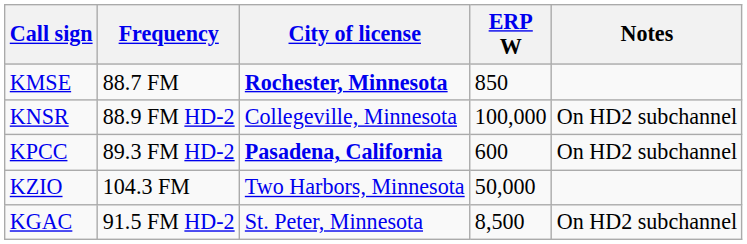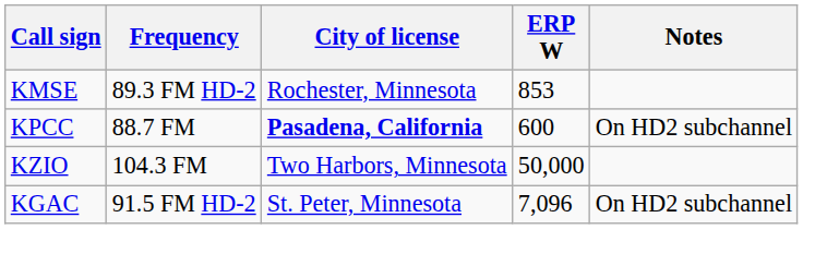KMSE | Frequency: 88.7 FM -> 89.3 FM HD-2
KMSE | City of license: bold -> normal
KMSE | ERP W: 850 -> 853
- row: KNSR | 88.9 FM HD-2 | Collegeville, Minnesota | 100,000 | On HD2 subchannel
KPCC | Frequency: 89.3 FM HD-2 -> 88.7 FM
KGAC | ERP W: 8,500 -> 7,096
